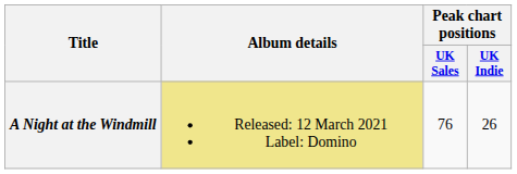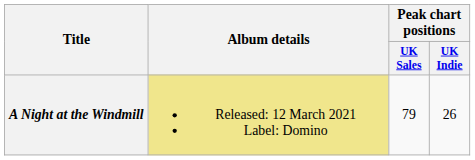A Night at the Windmill | Peak chart positions / UK Sales: 76 -> 79
